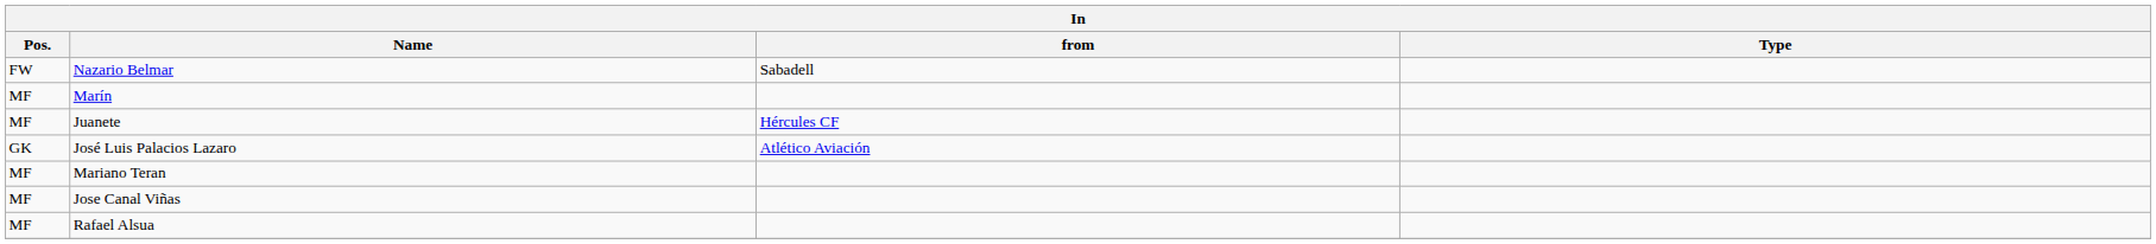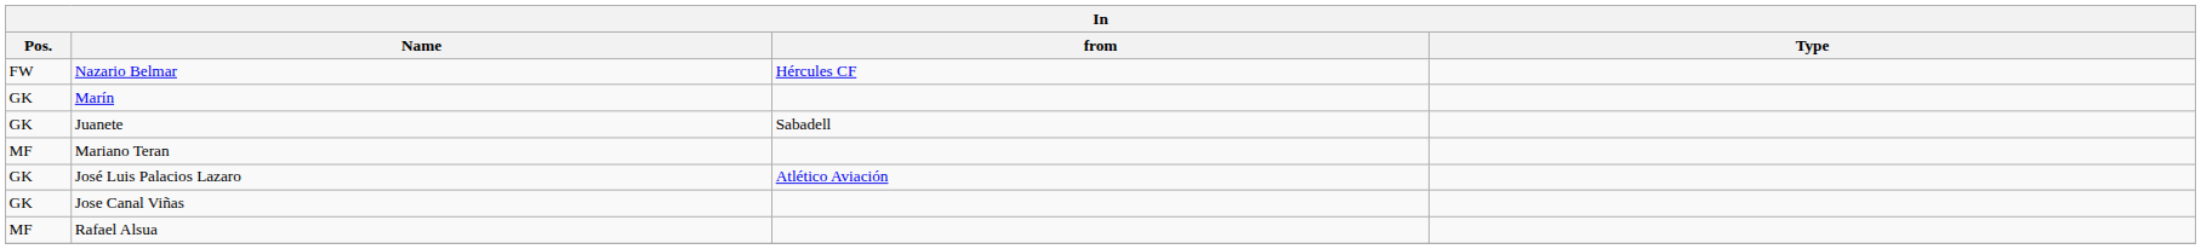Nazario Belmar | from: Sabadell -> Hércules CF
Marín | Pos.: MF -> GK
Juanete | Pos.: MF -> GK
Juanete | from: Hércules CF -> Sabadell
rows swapped: José Luis Palacios Lazaro <-> Mariano Teran
Jose Canal Viñas | Pos.: MF -> GK
